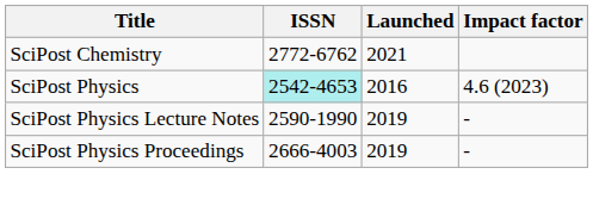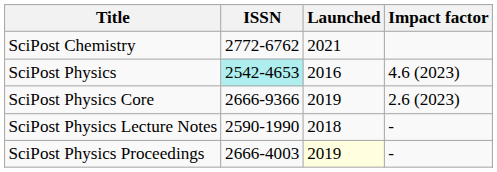+ row: SciPost Physics Core | 2666-9366 | 2019 | 2.6 (2023)
SciPost Physics Lecture Notes | Launched: 2019 -> 2018
SciPost Physics Proceedings | Launched: no background -> lightyellow background
